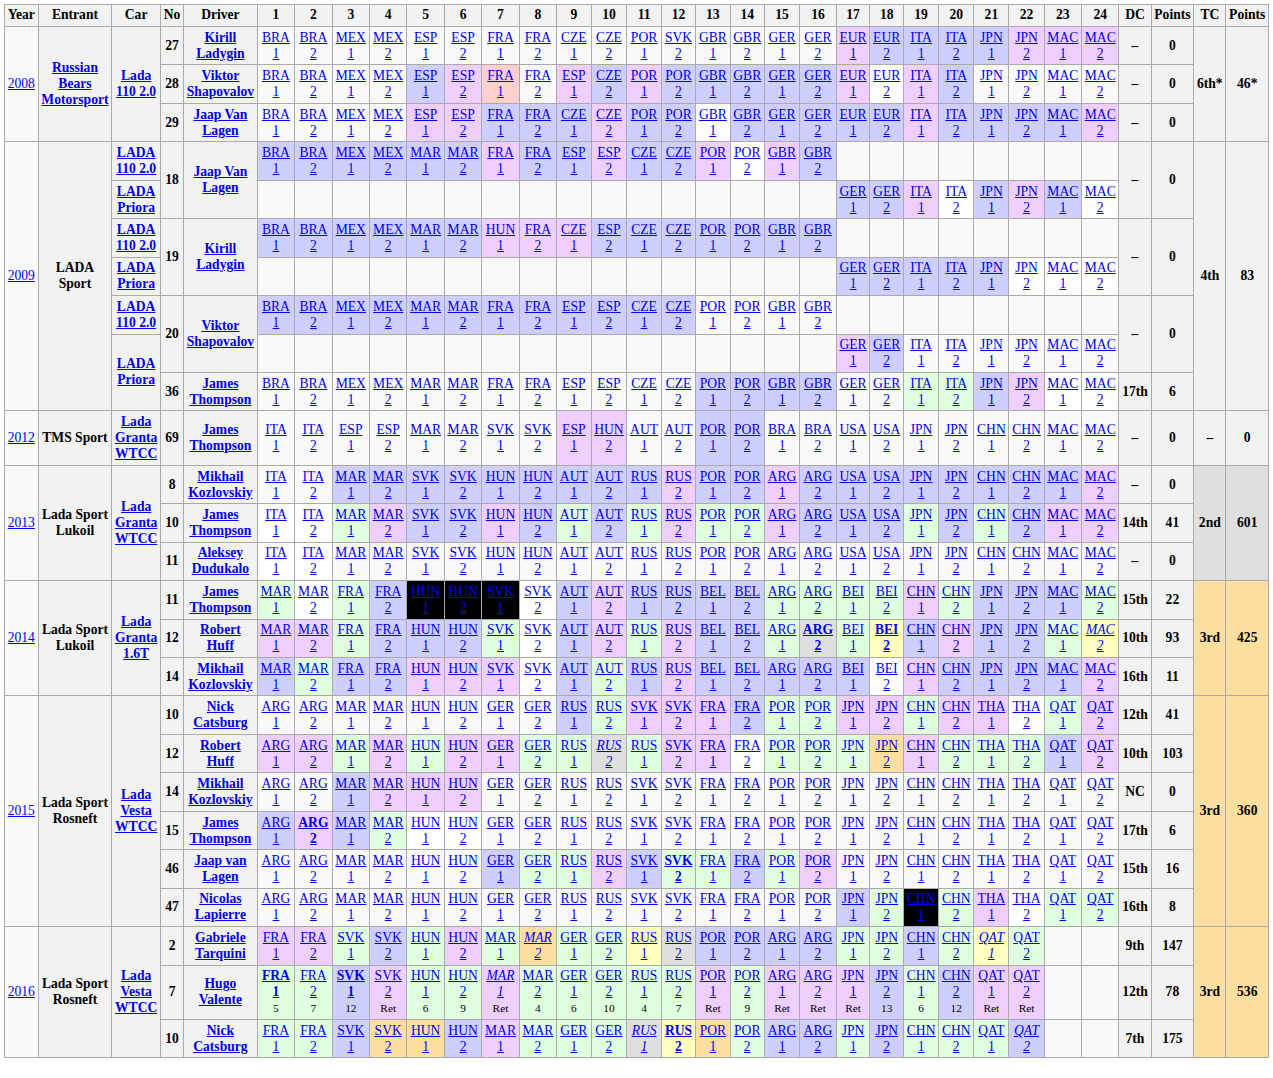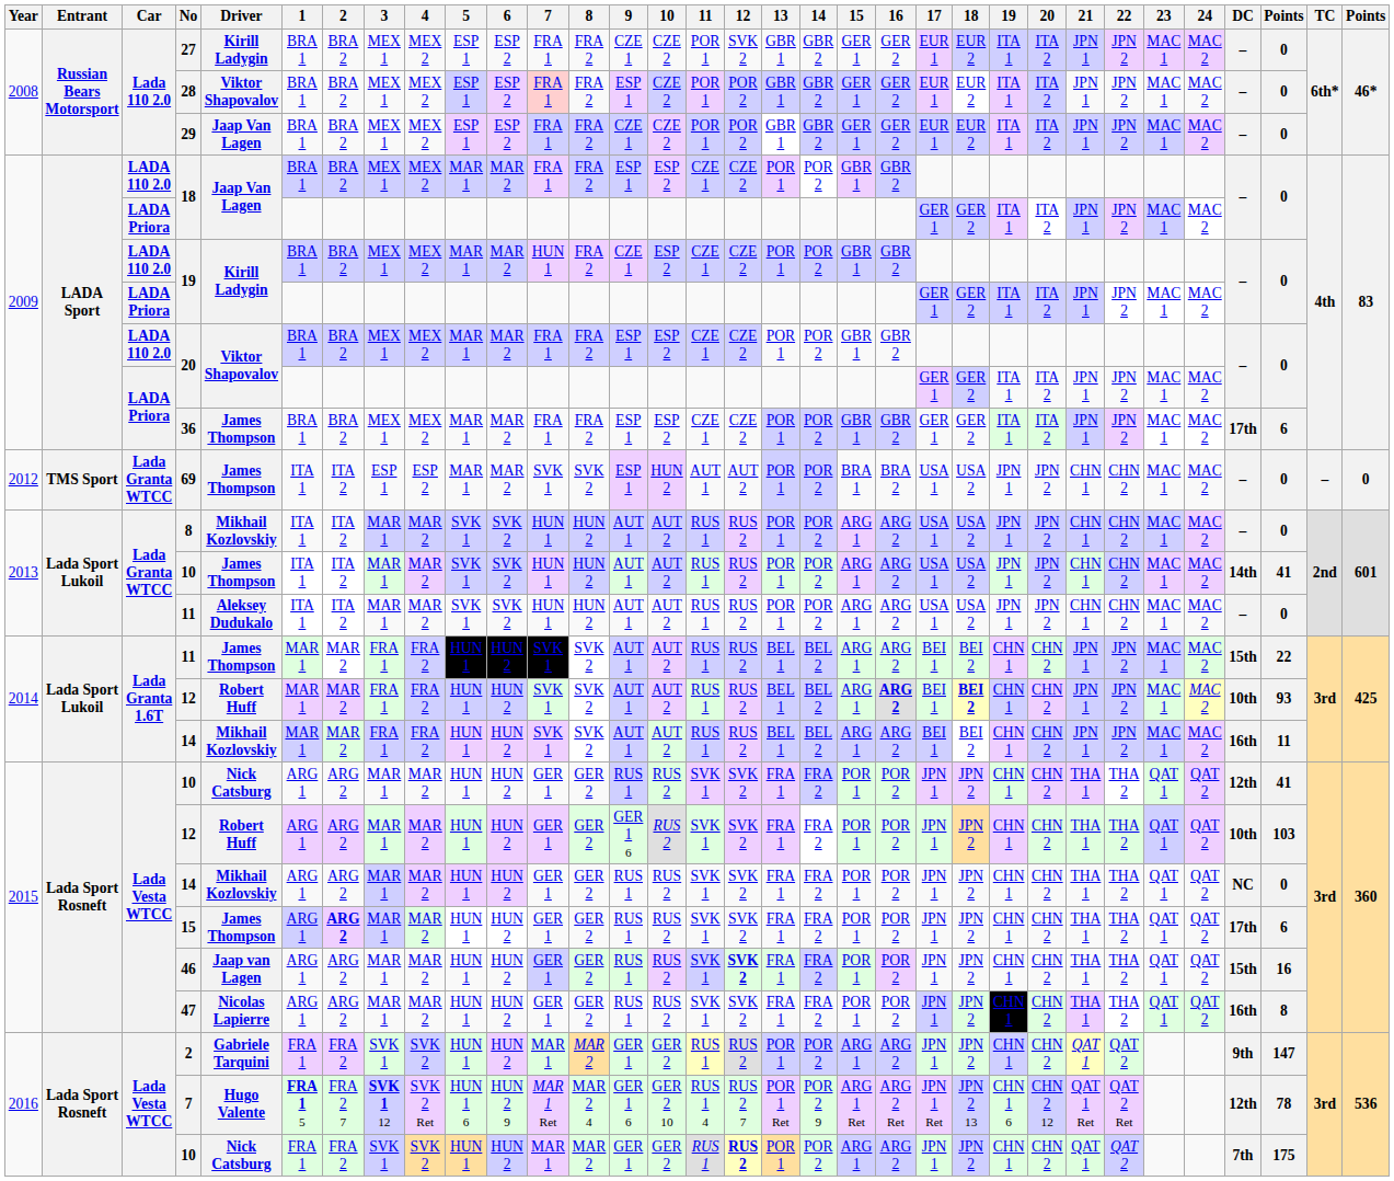Lada Vesta WTCC / 12 | 9: RUS 1 -> GER 1 6
Lada Vesta WTCC / 12 | 11: RUS 1 -> SVK 1
